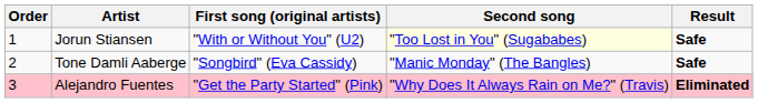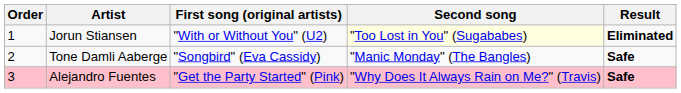Jorun Stiansen | Result: Safe -> Eliminated
Alejandro Fuentes | Result: Eliminated -> Safe
